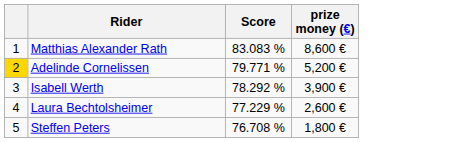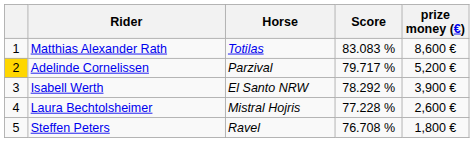+ column: Horse | Totilas | Parzival | El Santo NRW | Mistral Hojris | Ravel
Adelinde Cornelissen | Score: 79.771 % -> 79.717 %
Laura Bechtolsheimer | Score: 77.229 % -> 77.228 %
